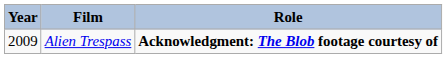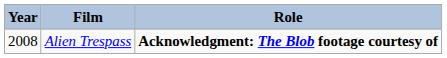Alien Trespass | Year: 2009 -> 2008
